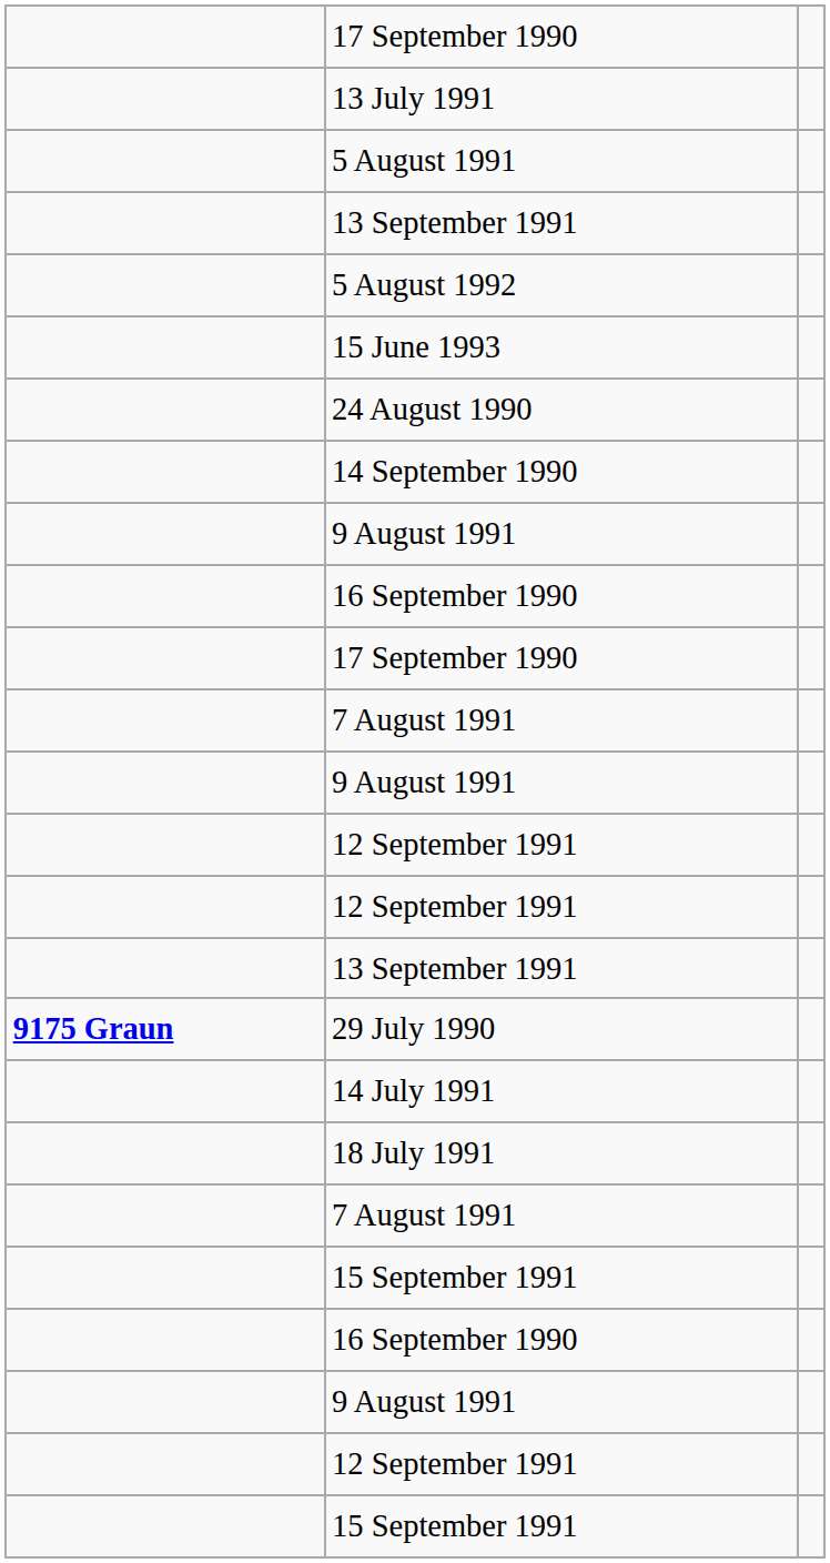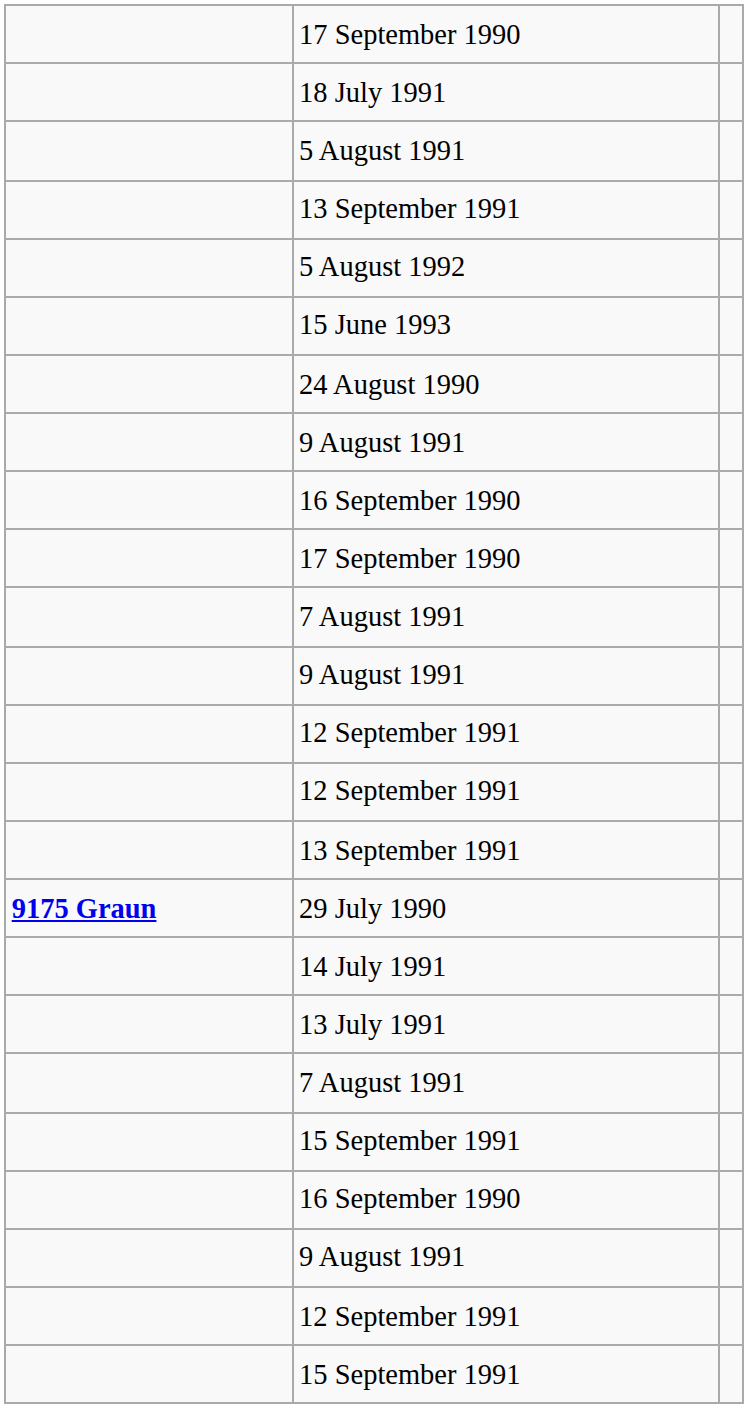rows swapped: 13 July 1991 <-> 18 July 1991
- row: 14 September 1990
